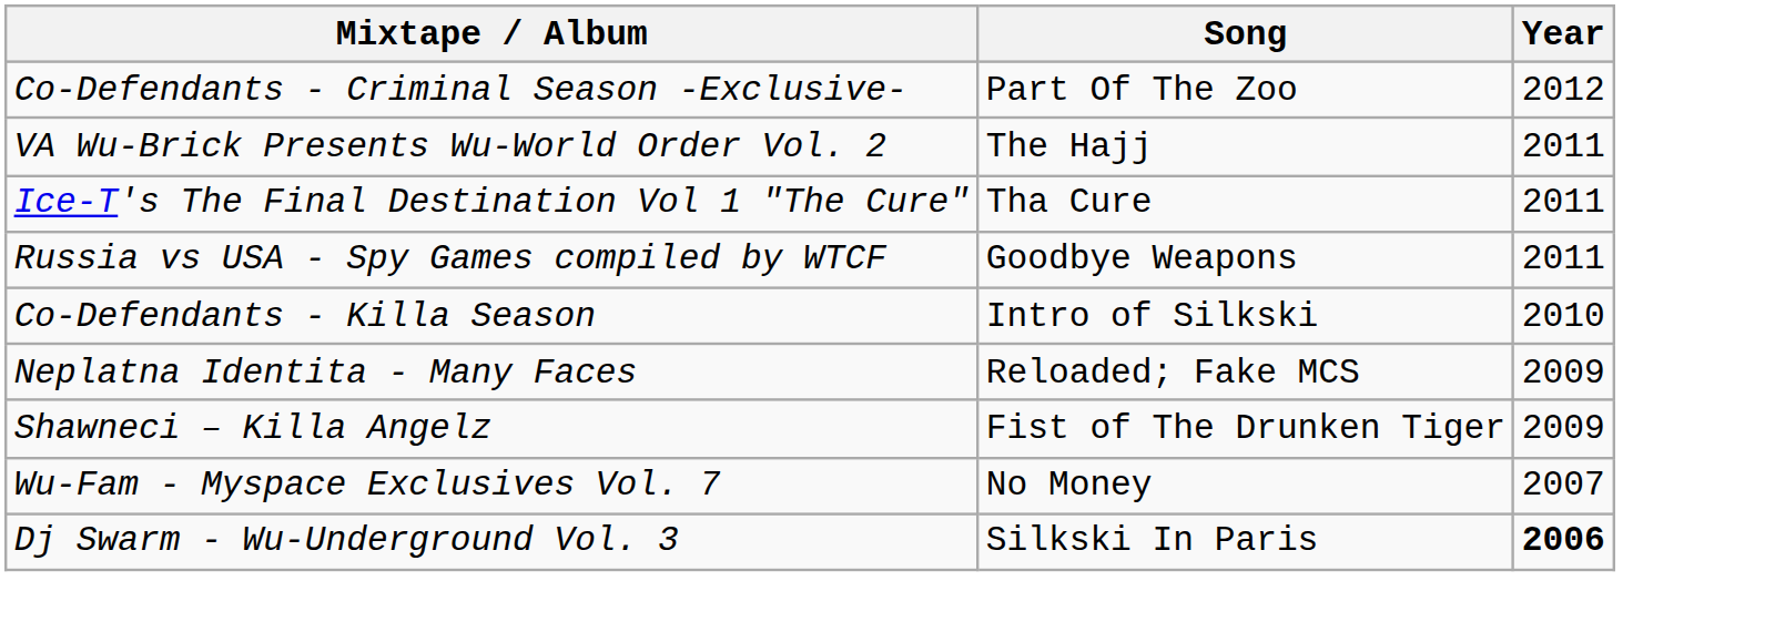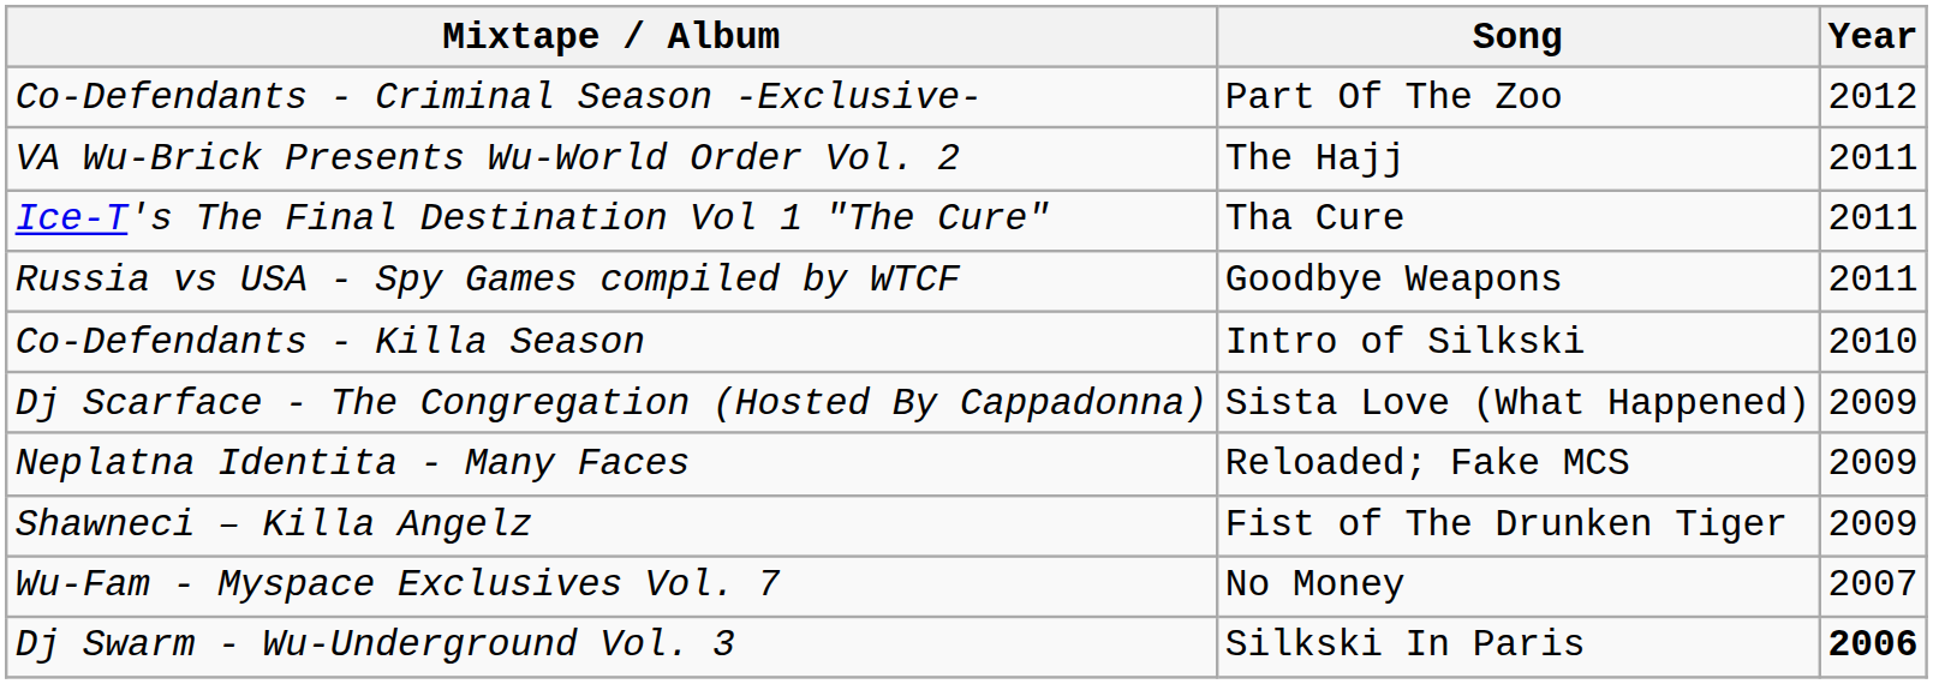+ row: Dj Scarface - The Congregation (Hosted By Cappadonna) | Sista Love (What Happened) | 2009
